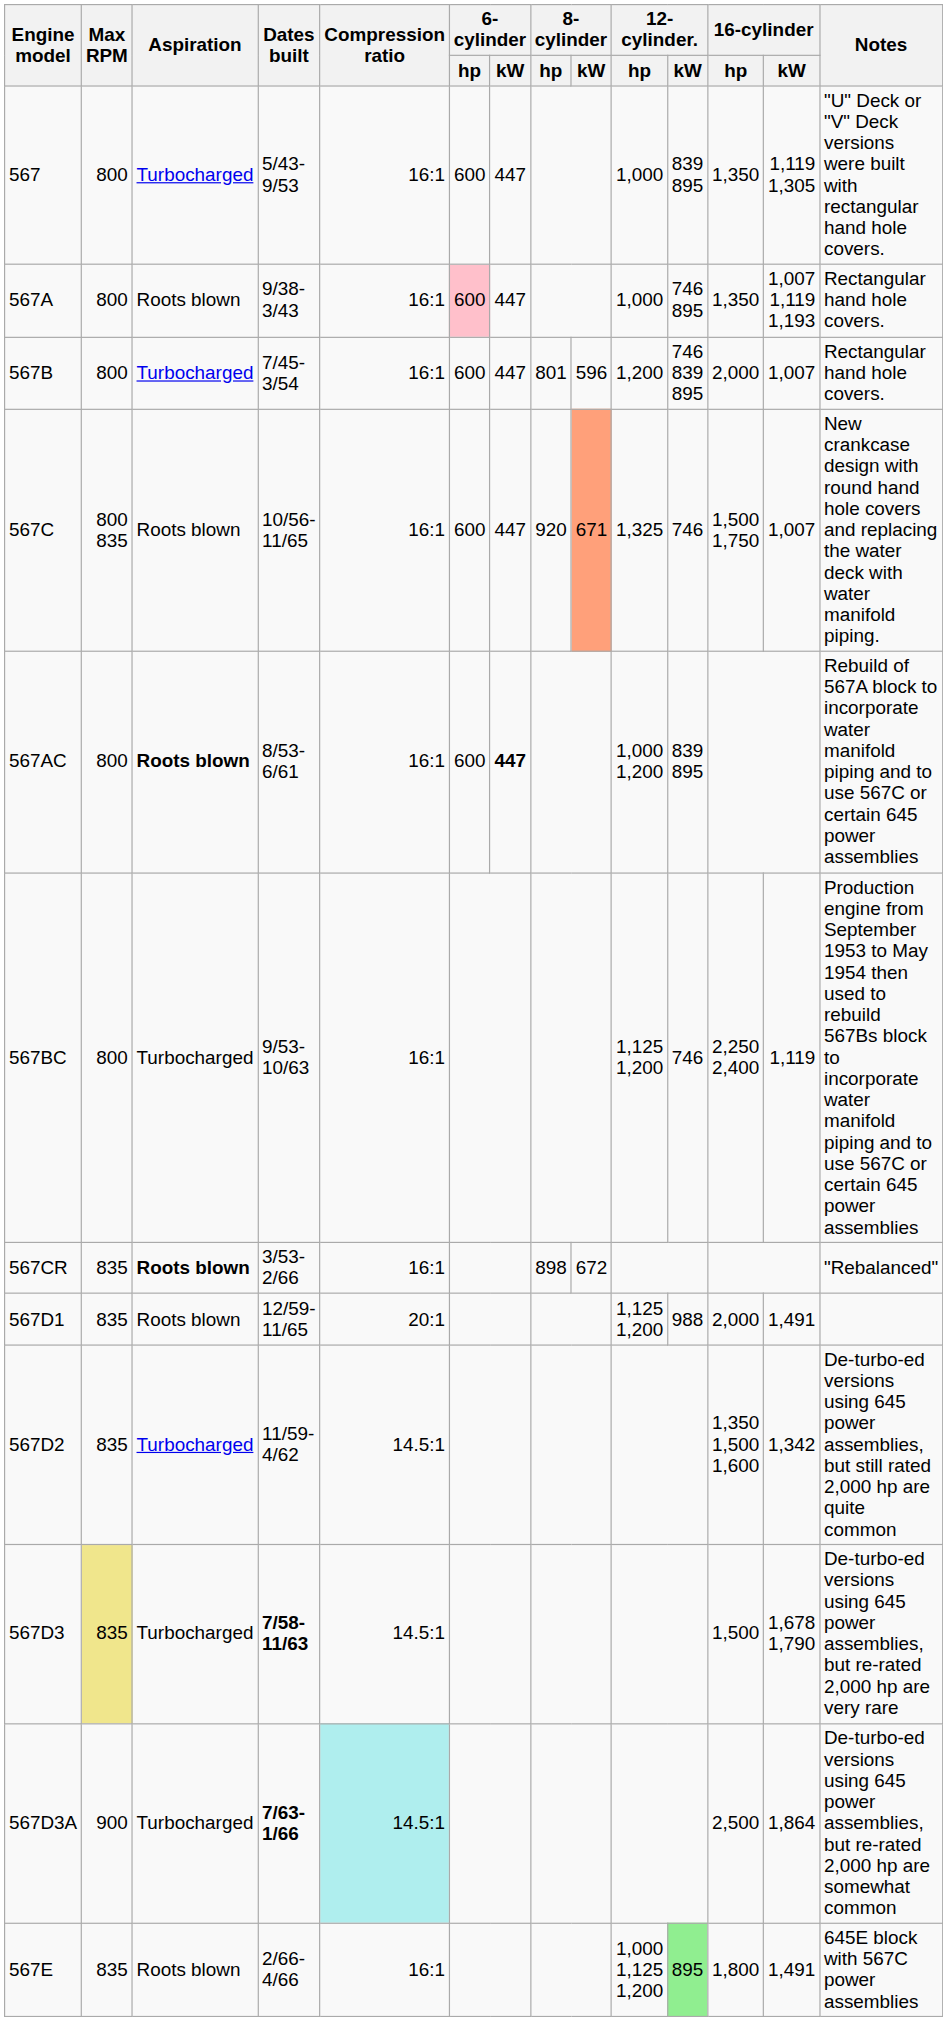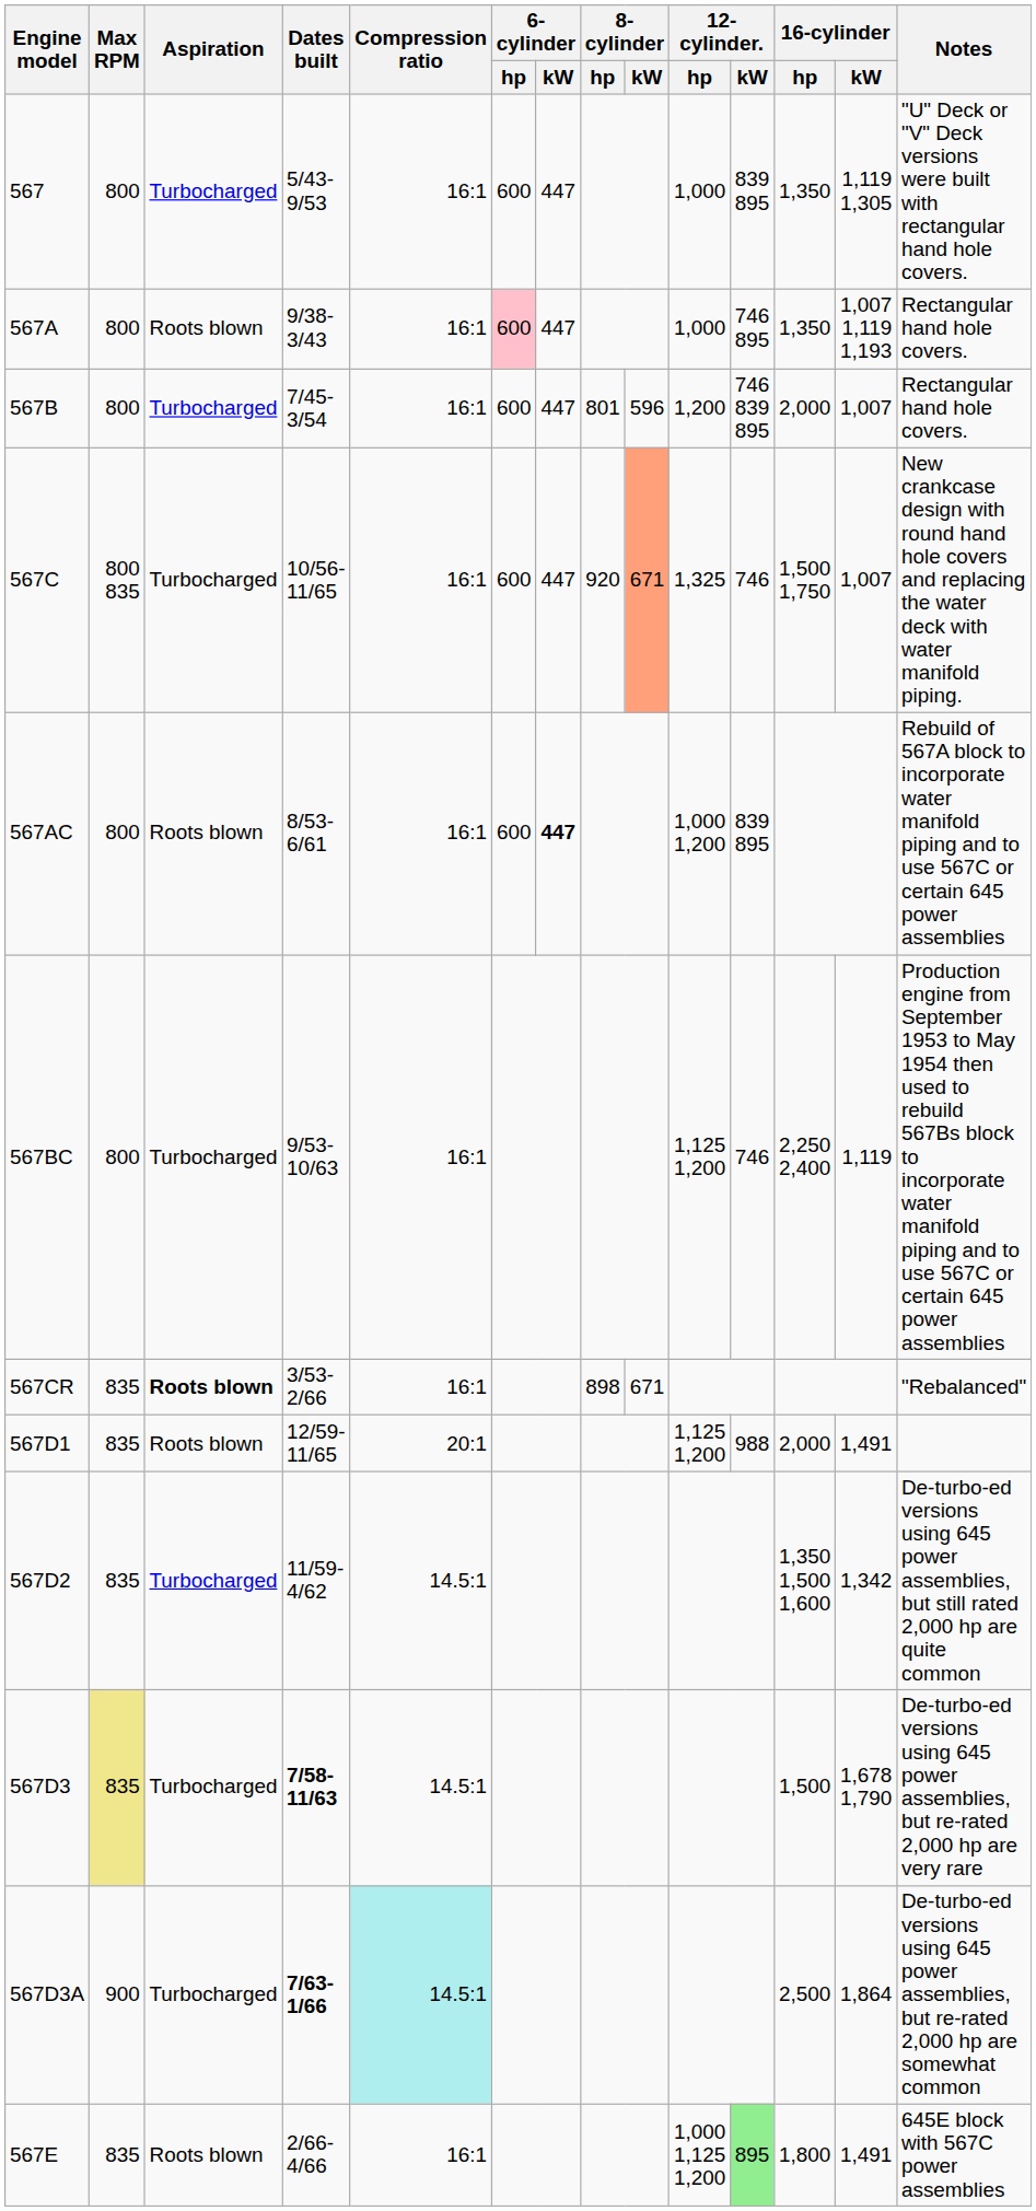567C | Aspiration: Roots blown -> Turbocharged
567AC | Aspiration: bold -> normal
567CR | 8-cylinder / kW: 672 -> 671
